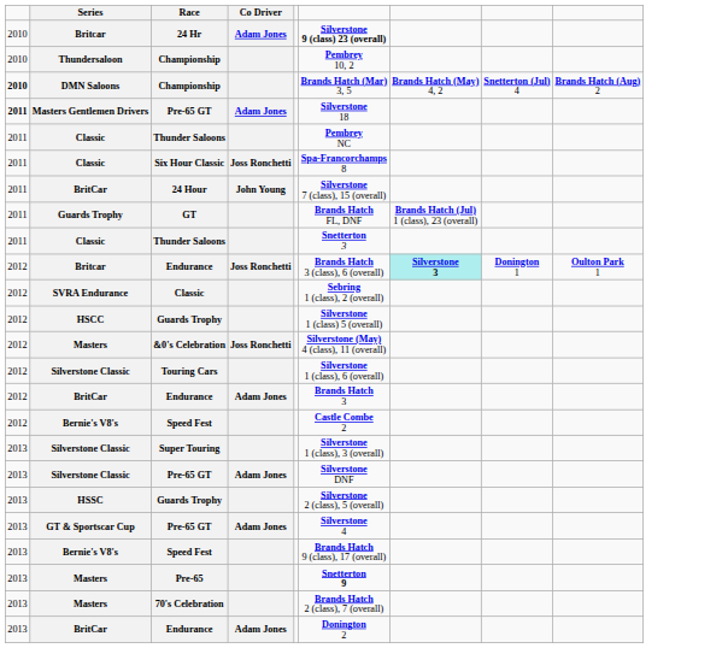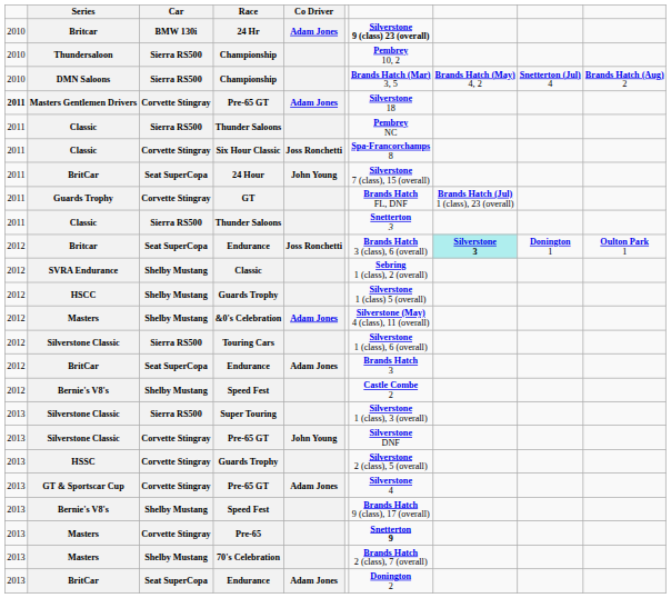+ column: Car | BMW 130i | Sierra RS500 | Sierra RS500 | Corvette Stingray | Sierra RS500 | Corvette Stingray | Seat SuperCopa | Corvette Stingray | Sierra RS500 | Seat SuperCopa | Shelby Mustang | Shelby Mustang | Shelby Mustang | Sierra RS500 | Seat SuperCopa | Shelby Mustang | Sierra RS500 | Corvette Stingray | Corvette Stingray | Corvette Stingray | Shelby Mustang | Corvette Stingray | Shelby Mustang | Seat SuperCopa
DMN Saloons / Championship | column 1: bold -> normal
&0's Celebration | Co Driver: Joss Ronchetti -> Adam Jones
Silverstone Classic / Pre-65 GT | Co Driver: Adam Jones -> John Young
